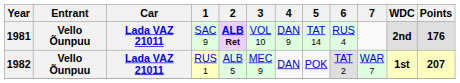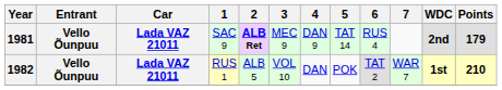1981 | 3: VOL 10 -> MEC 9
1981 | Points: 176 -> 179
1982 | 3: MEC 9 -> VOL 10
1982 | Points: 207 -> 210
